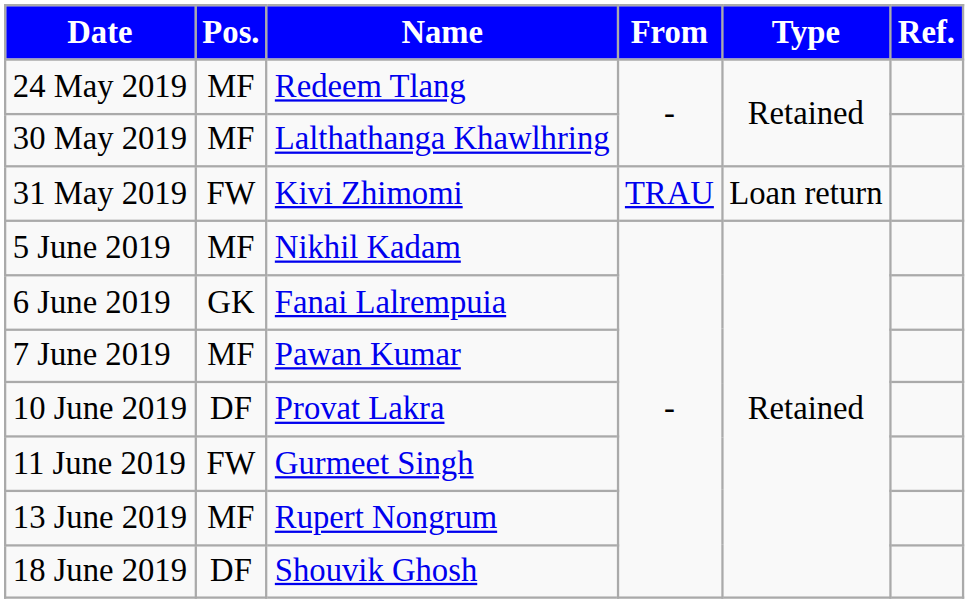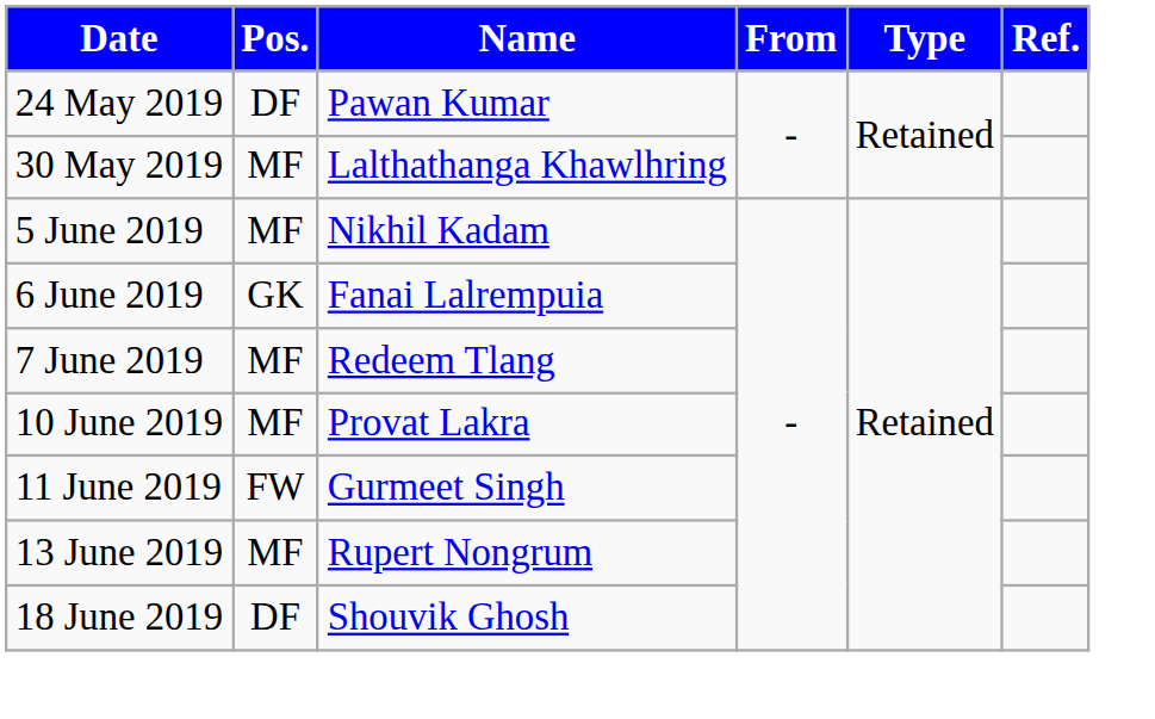24 May 2019 | Pos.: MF -> DF
24 May 2019 | Name: Redeem Tlang -> Pawan Kumar
- row: 31 May 2019 | FW | Kivi Zhimomi | TRAU | Loan return
7 June 2019 | Name: Pawan Kumar -> Redeem Tlang
10 June 2019 | Pos.: DF -> MF
